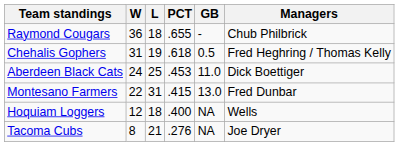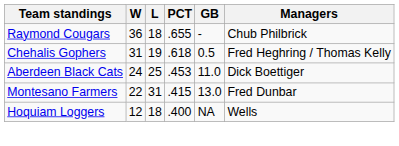- row: Tacoma Cubs | 8 | 21 | .276 | NA | Joe Dryer
